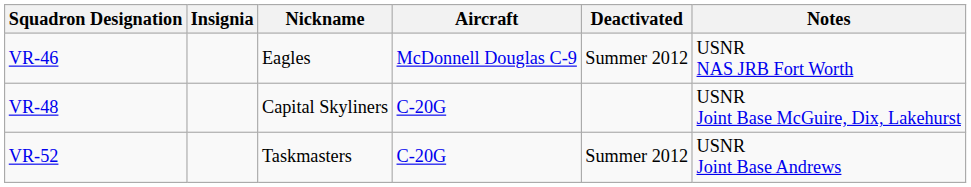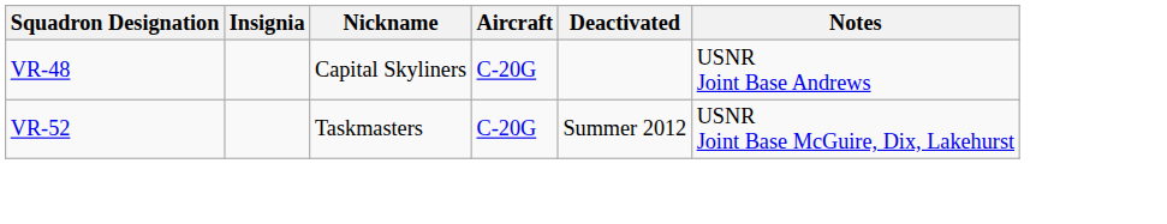- row: VR-46 | Eagles | McDonnell Douglas C-9 | Summer 2012 | USNR NAS JRB Fort Worth
VR-48 | Notes: USNR Joint Base McGuire, Dix, Lakehurst -> USNR Joint Base Andrews
VR-52 | Notes: USNR Joint Base Andrews -> USNR Joint Base McGuire, Dix, Lakehurst
